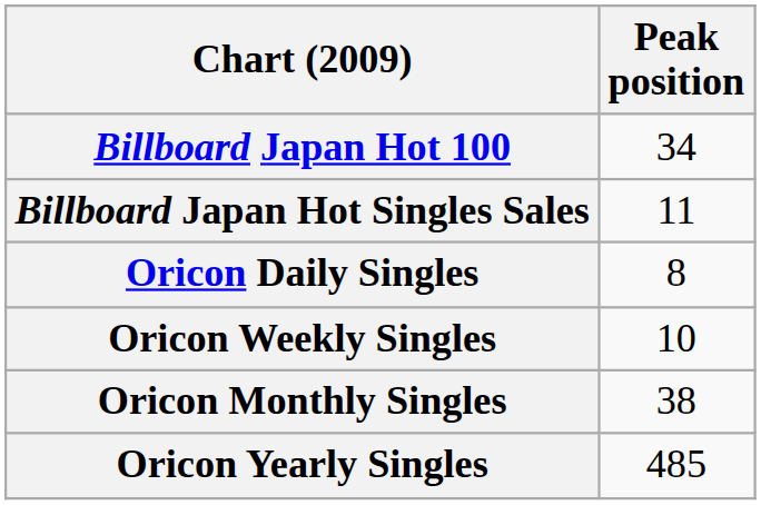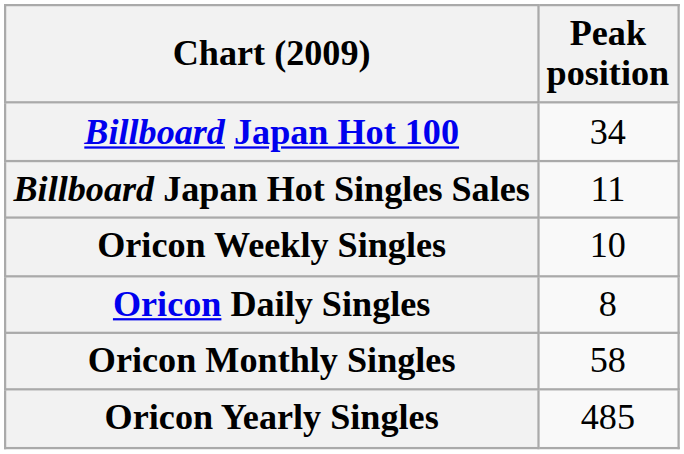rows swapped: Oricon Daily Singles <-> Oricon Weekly Singles
Oricon Monthly Singles | Peak position: 38 -> 58
